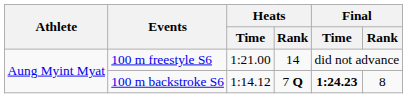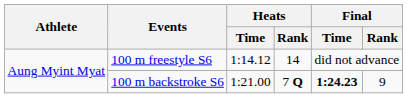100 m freestyle S6 | Heats / Time: 1:21.00 -> 1:14.12
100 m backstroke S6 | Heats / Time: 1:14.12 -> 1:21.00
100 m backstroke S6 | Final / Rank: 8 -> 9
